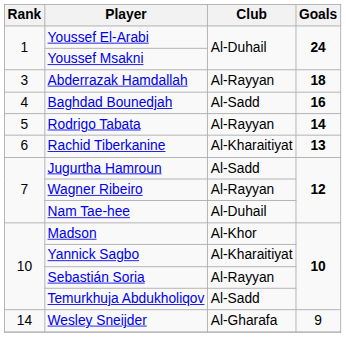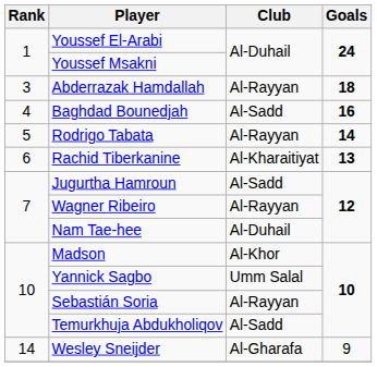Yannick Sagbo | Club: Al-Kharaitiyat -> Umm Salal
